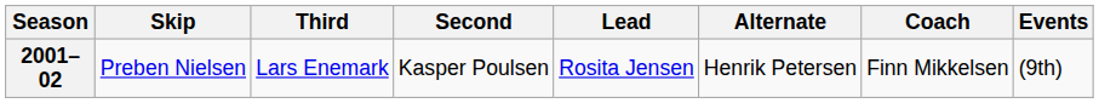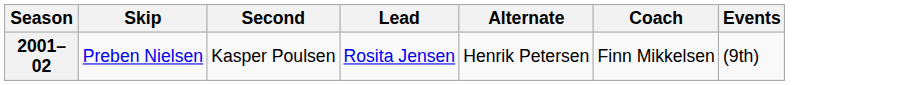- column: Third | Lars Enemark
